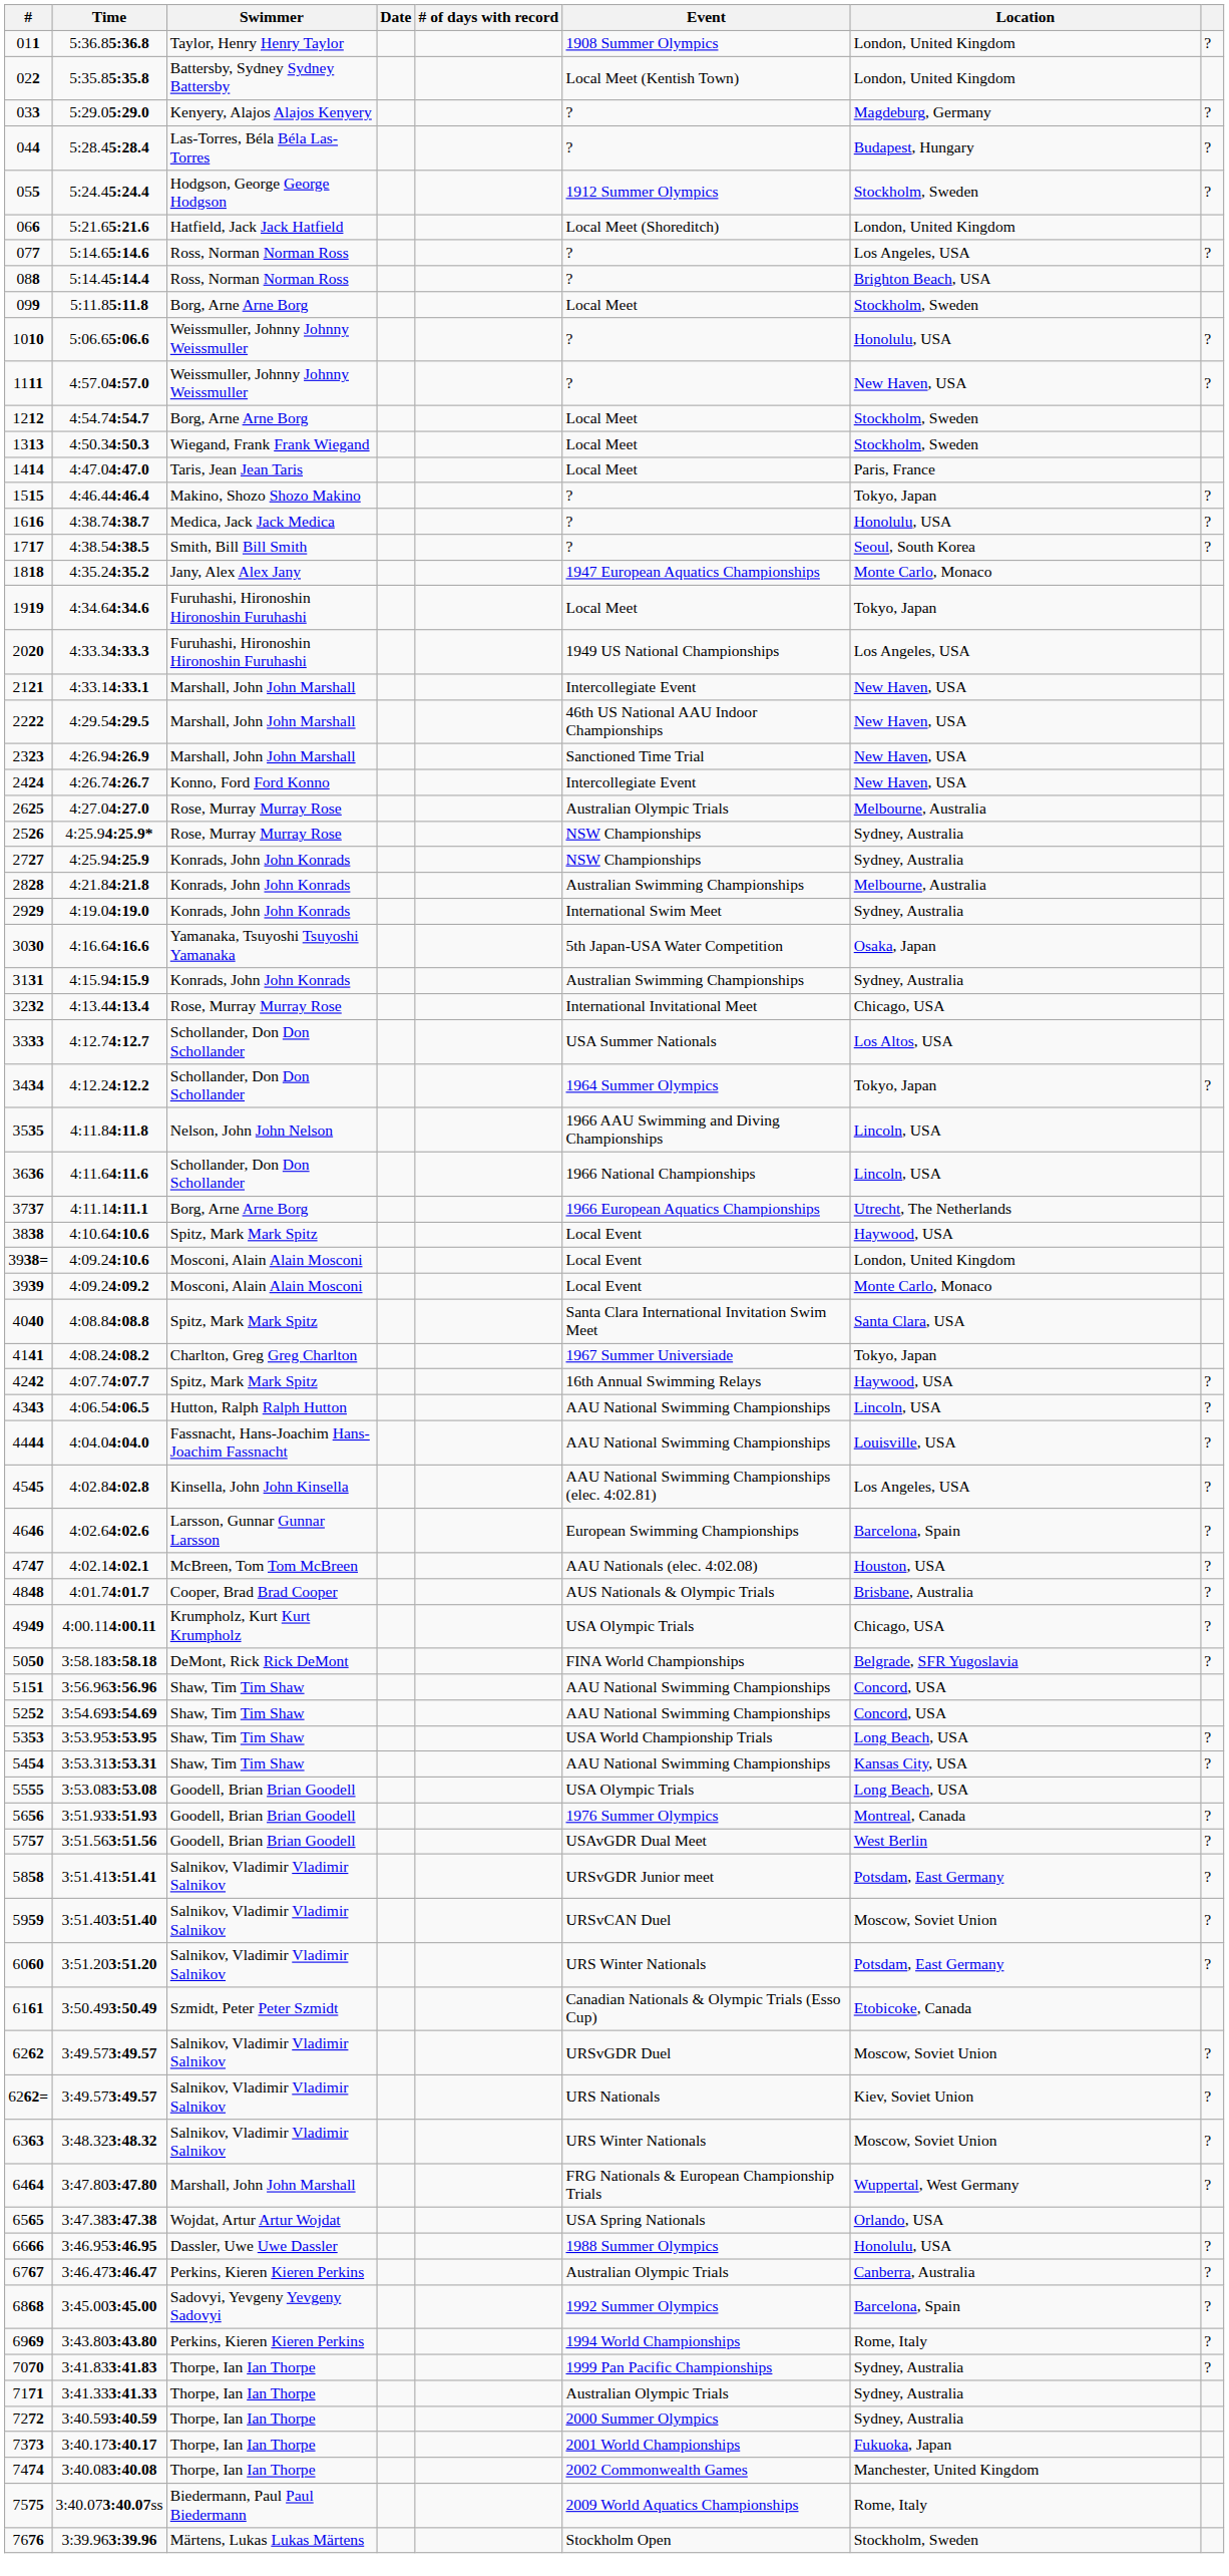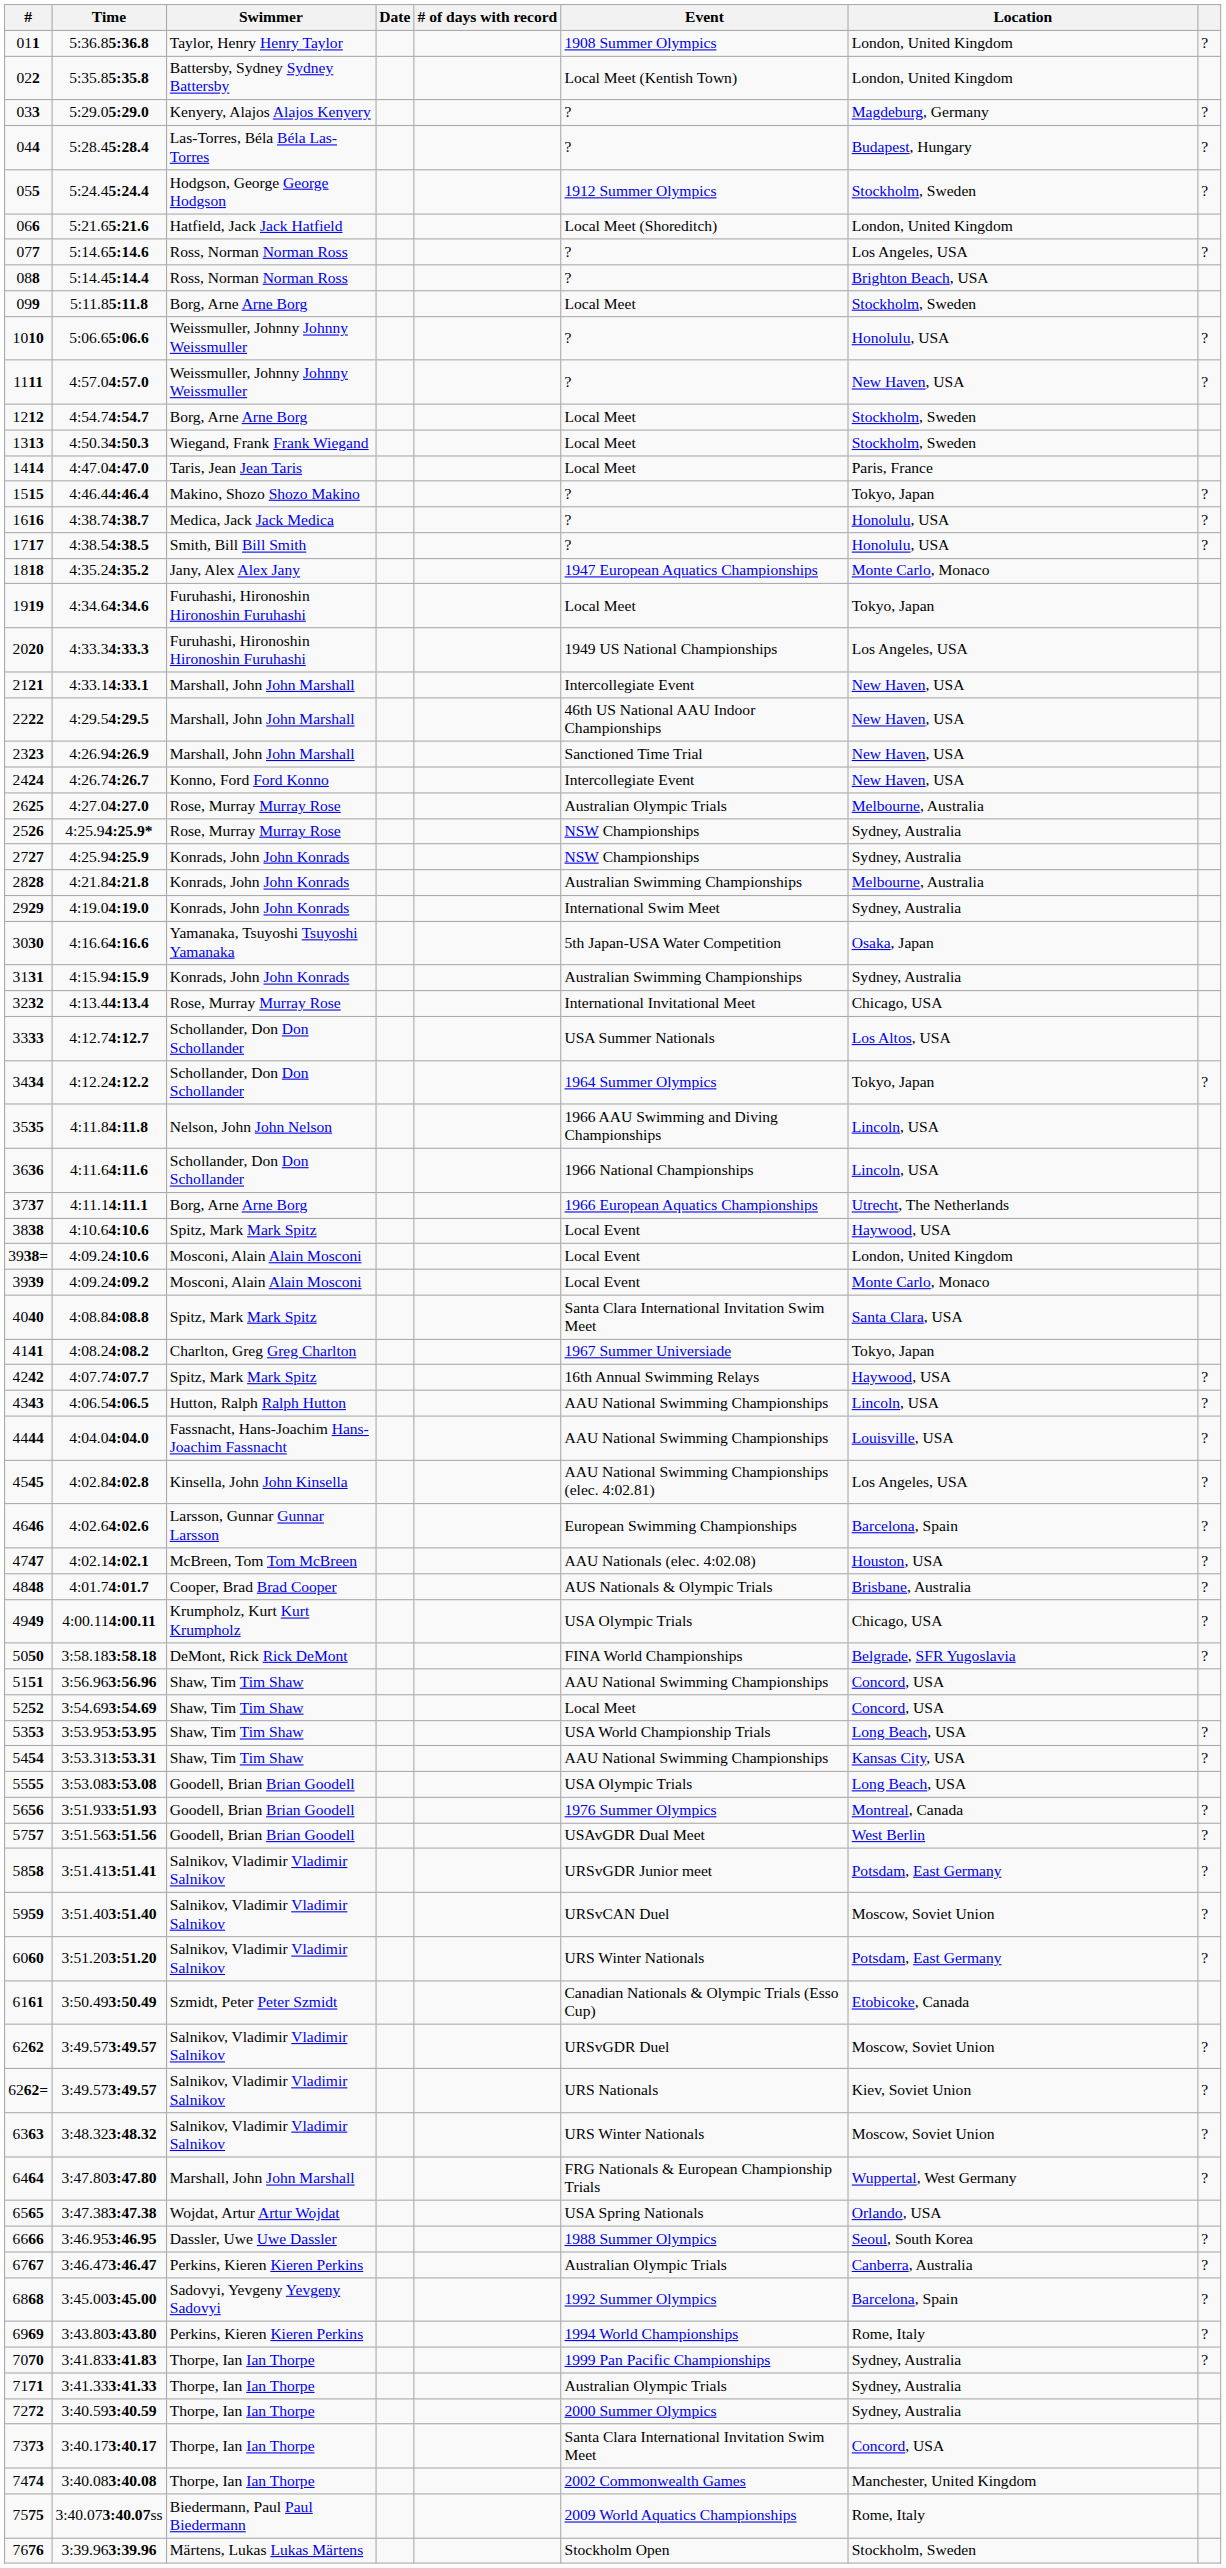1717 | Location: Seoul, South Korea -> Honolulu, USA
5252 | Event: AAU National Swimming Championships -> Local Meet
6666 | Location: Honolulu, USA -> Seoul, South Korea
7373 | Event: 2001 World Championships -> Santa Clara International Invitation Swim Meet
7373 | Location: Fukuoka, Japan -> Concord, USA
